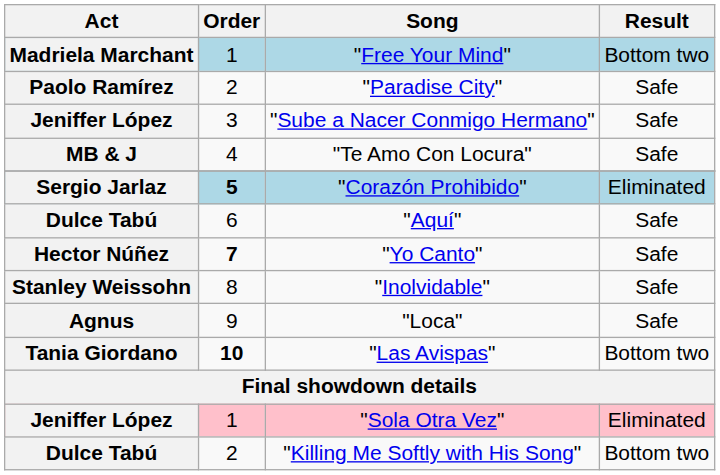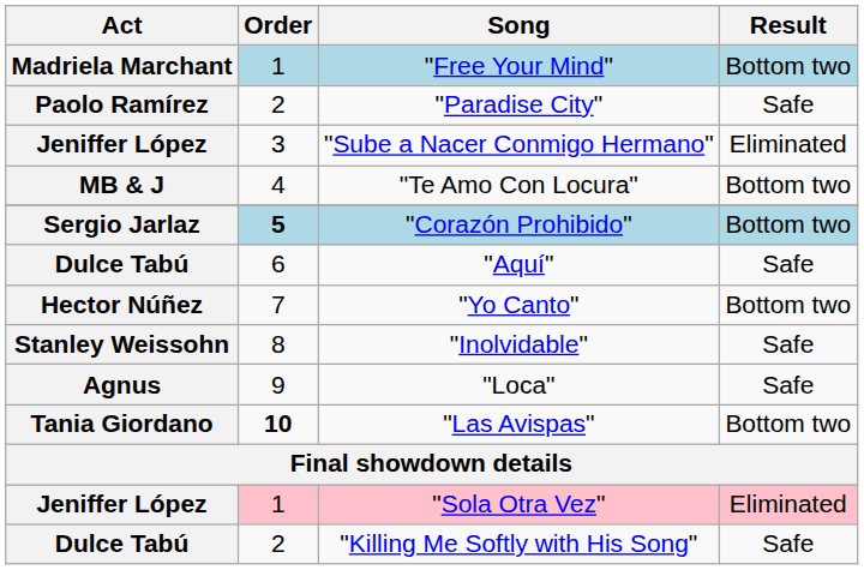"Sube a Nacer Conmigo Hermano" | Result: Safe -> Eliminated
"Te Amo Con Locura" | Result: Safe -> Bottom two
"Corazón Prohibido" | Result: Eliminated -> Bottom two
"Yo Canto" | Order: bold -> normal
"Yo Canto" | Result: Safe -> Bottom two
"Killing Me Softly with His Song" | Result: Bottom two -> Safe
